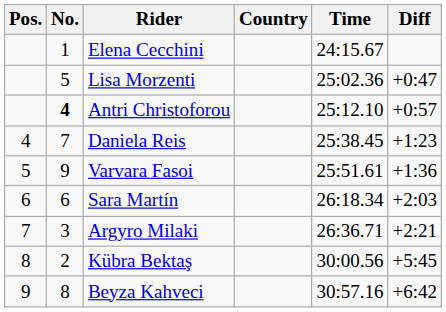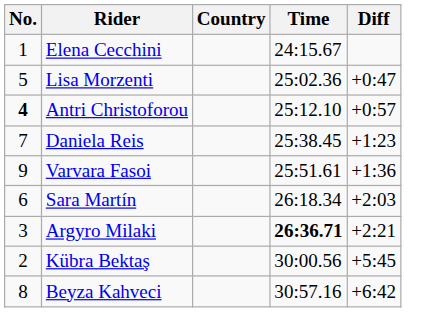- column: Pos. | 4 | 5 | 6 | 7 | 8 | 9
Argyro Milaki | Time: normal -> bold
